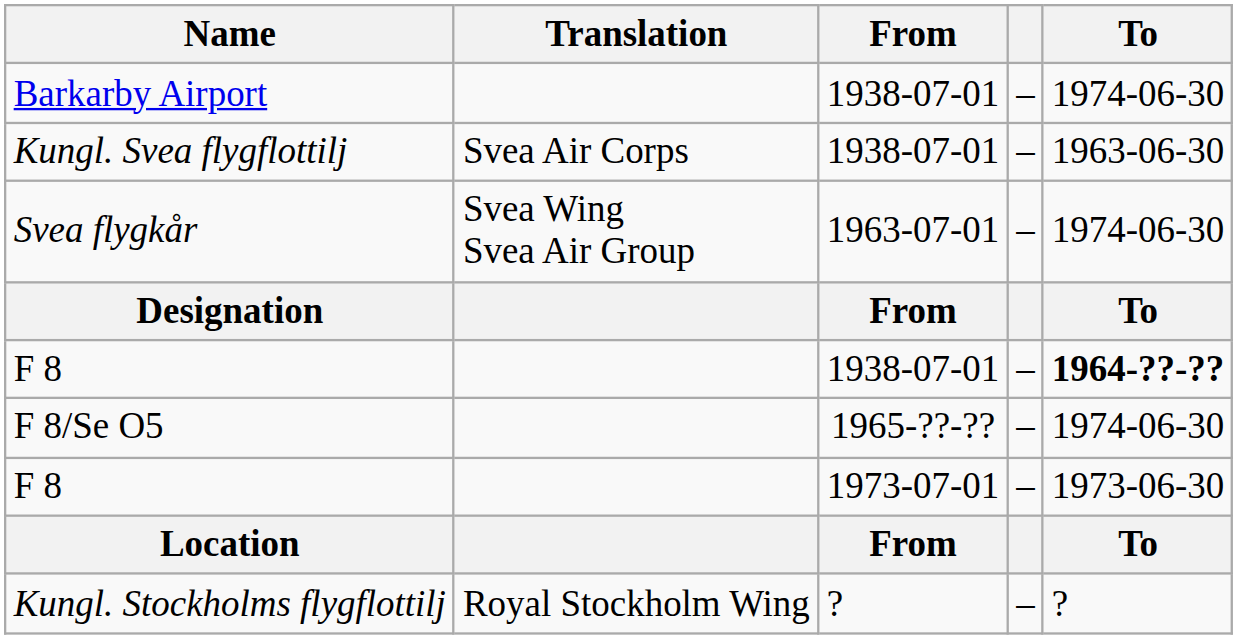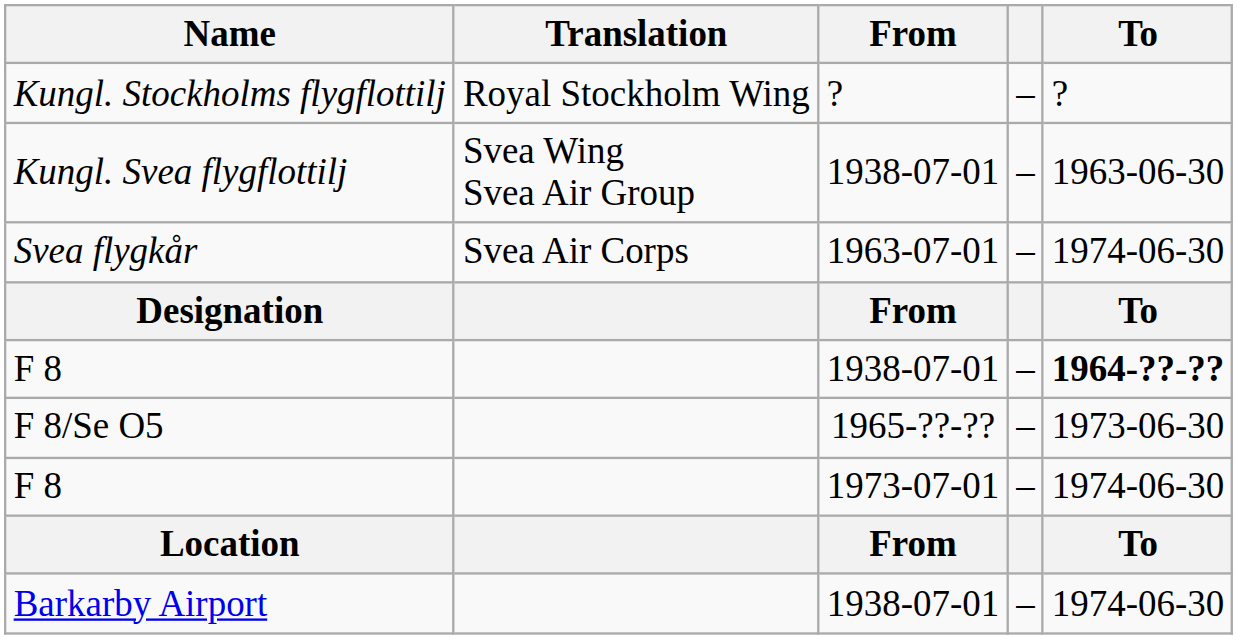rows swapped: Kungl. Stockholms flygflottilj <-> Barkarby Airport
Kungl. Svea flygflottilj | Translation: Svea Air Corps -> Svea Wing Svea Air Group
Svea flygkår | Translation: Svea Wing Svea Air Group -> Svea Air Corps
F 8/Se O5 | To: 1974-06-30 -> 1973-06-30
F 8 / 1973-07-01 | To: 1973-06-30 -> 1974-06-30
